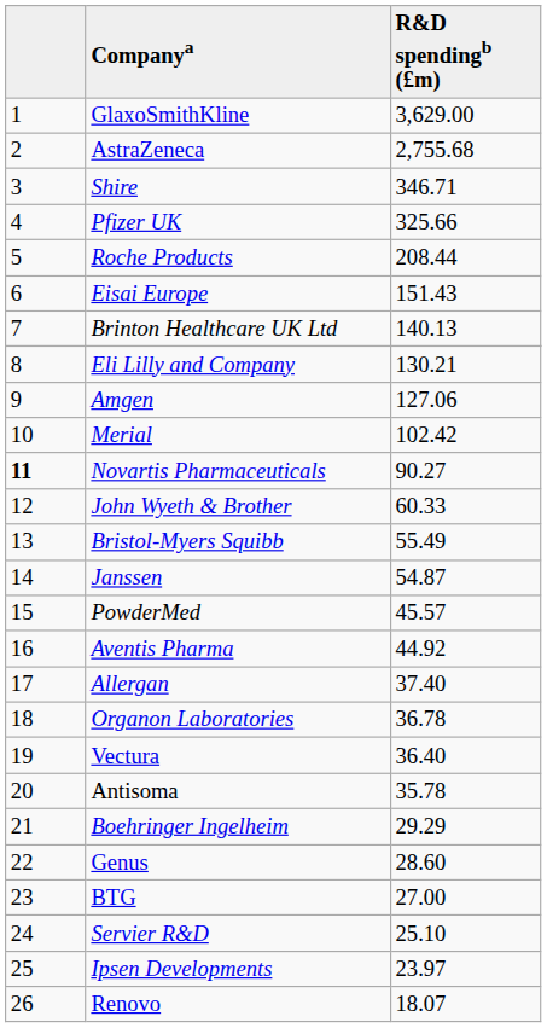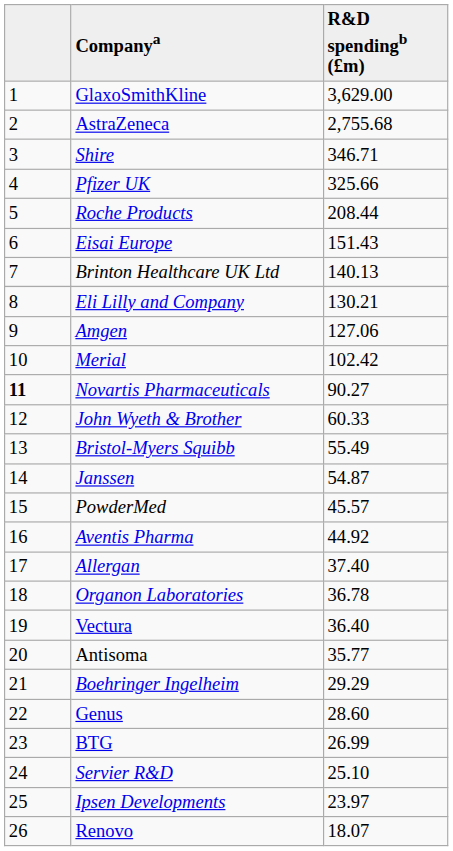Antisoma | R&D spendingb (£m): 35.78 -> 35.77
BTG | R&D spendingb (£m): 27.00 -> 26.99
